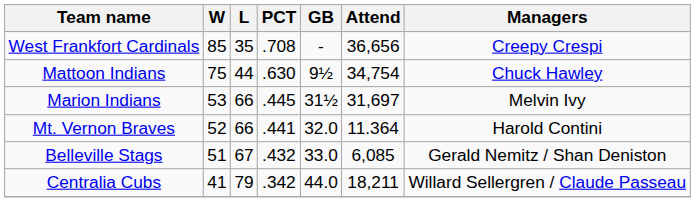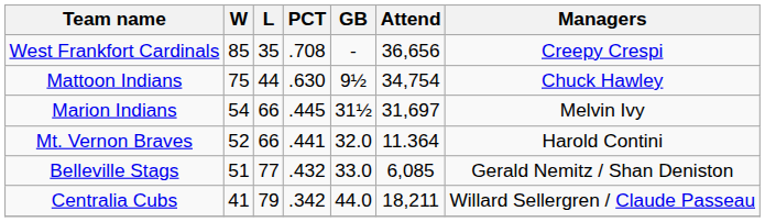Marion Indians | W: 53 -> 54
Belleville Stags | L: 67 -> 77
